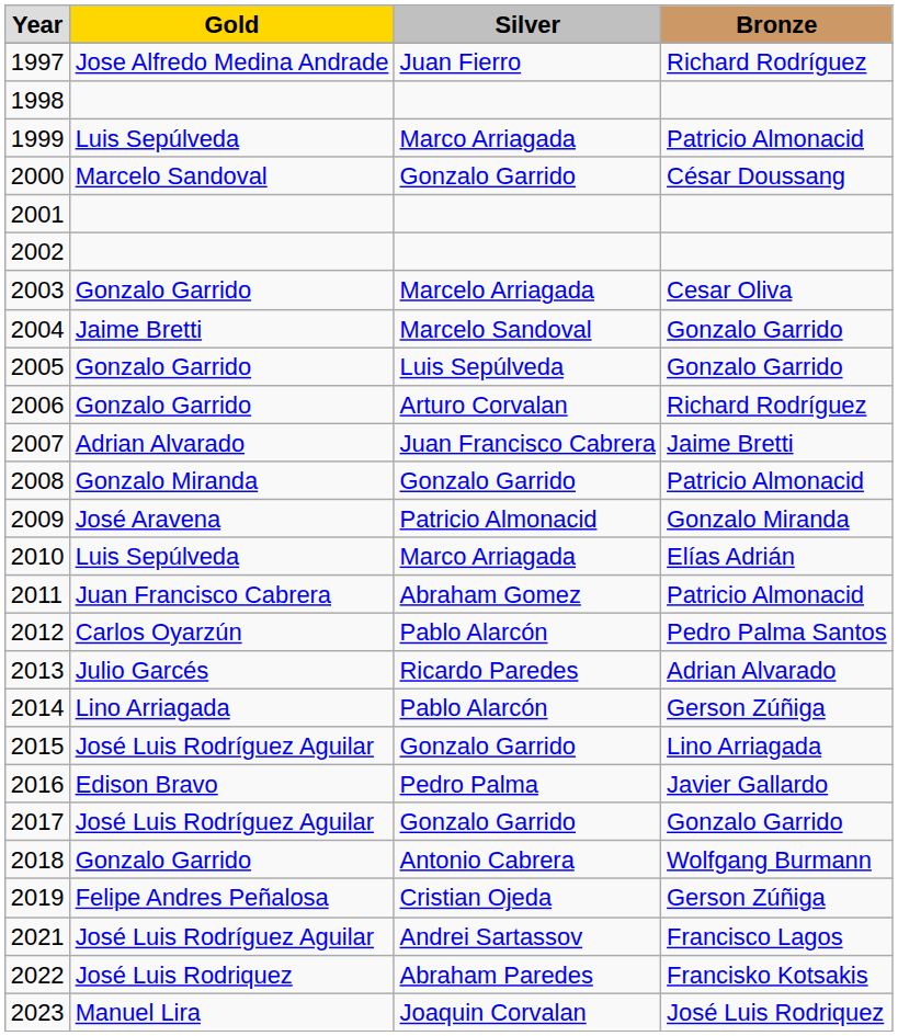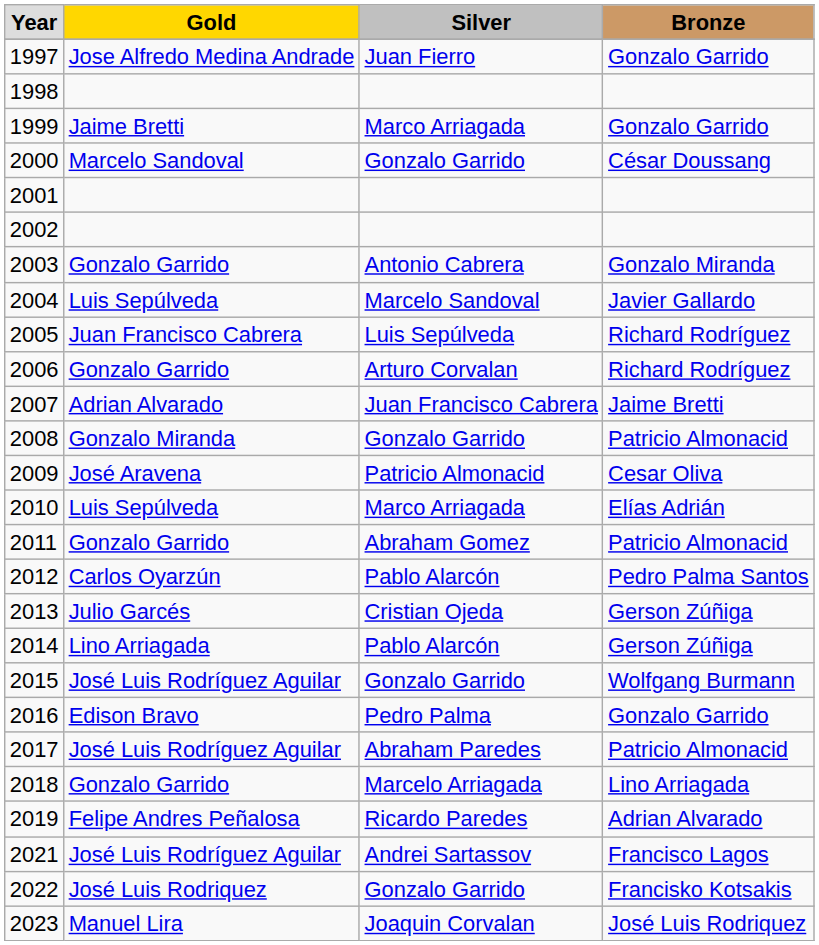1997 | column 4: Richard Rodríguez -> Gonzalo Garrido
1999 | column 2: Luis Sepúlveda -> Jaime Bretti
1999 | column 4: Patricio Almonacid -> Gonzalo Garrido
2003 | column 3: Marcelo Arriagada -> Antonio Cabrera
2003 | column 4: Cesar Oliva -> Gonzalo Miranda
2004 | column 2: Jaime Bretti -> Luis Sepúlveda
2004 | column 4: Gonzalo Garrido -> Javier Gallardo
2005 | column 2: Gonzalo Garrido -> Juan Francisco Cabrera
2005 | column 4: Gonzalo Garrido -> Richard Rodríguez
2009 | column 4: Gonzalo Miranda -> Cesar Oliva
2011 | column 2: Juan Francisco Cabrera -> Gonzalo Garrido
2013 | column 3: Ricardo Paredes -> Cristian Ojeda
2013 | column 4: Adrian Alvarado -> Gerson Zúñiga
2015 | column 4: Lino Arriagada -> Wolfgang Burmann
2016 | column 4: Javier Gallardo -> Gonzalo Garrido
2017 | column 3: Gonzalo Garrido -> Abraham Paredes
2017 | column 4: Gonzalo Garrido -> Patricio Almonacid
2018 | column 3: Antonio Cabrera -> Marcelo Arriagada
2018 | column 4: Wolfgang Burmann -> Lino Arriagada
2019 | column 3: Cristian Ojeda -> Ricardo Paredes
2019 | column 4: Gerson Zúñiga -> Adrian Alvarado
2022 | column 3: Abraham Paredes -> Gonzalo Garrido
